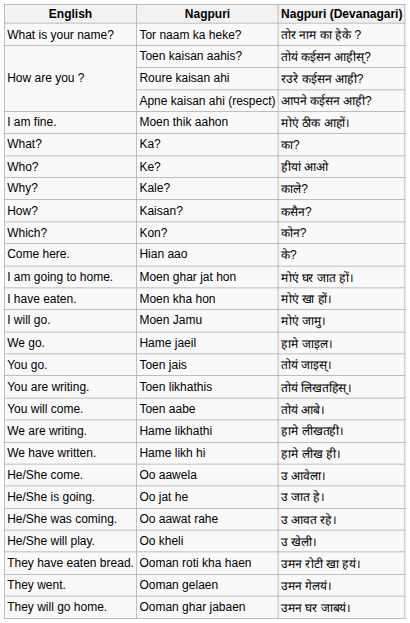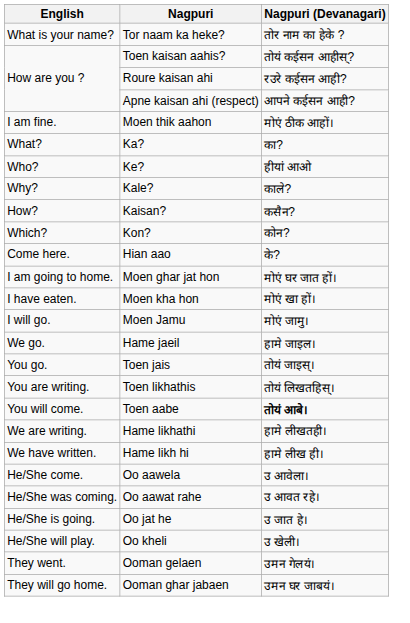Toen aabe | Nagpuri (Devanagari): normal -> bold
rows swapped: Oo jat he <-> Oo aawat rahe
- row: They have eaten bread. | Ooman roti kha haen | उमन रोटी खा हयं।
